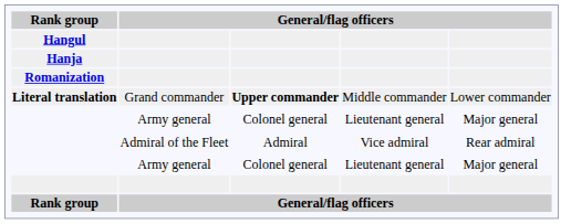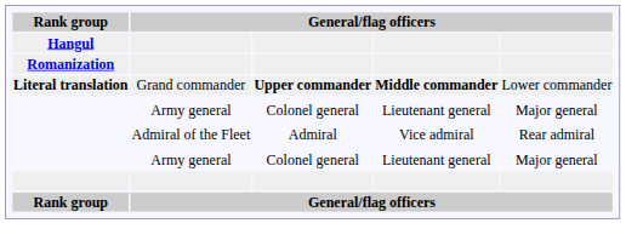- row: Hanja
Literal translation | column 4: normal -> bold
